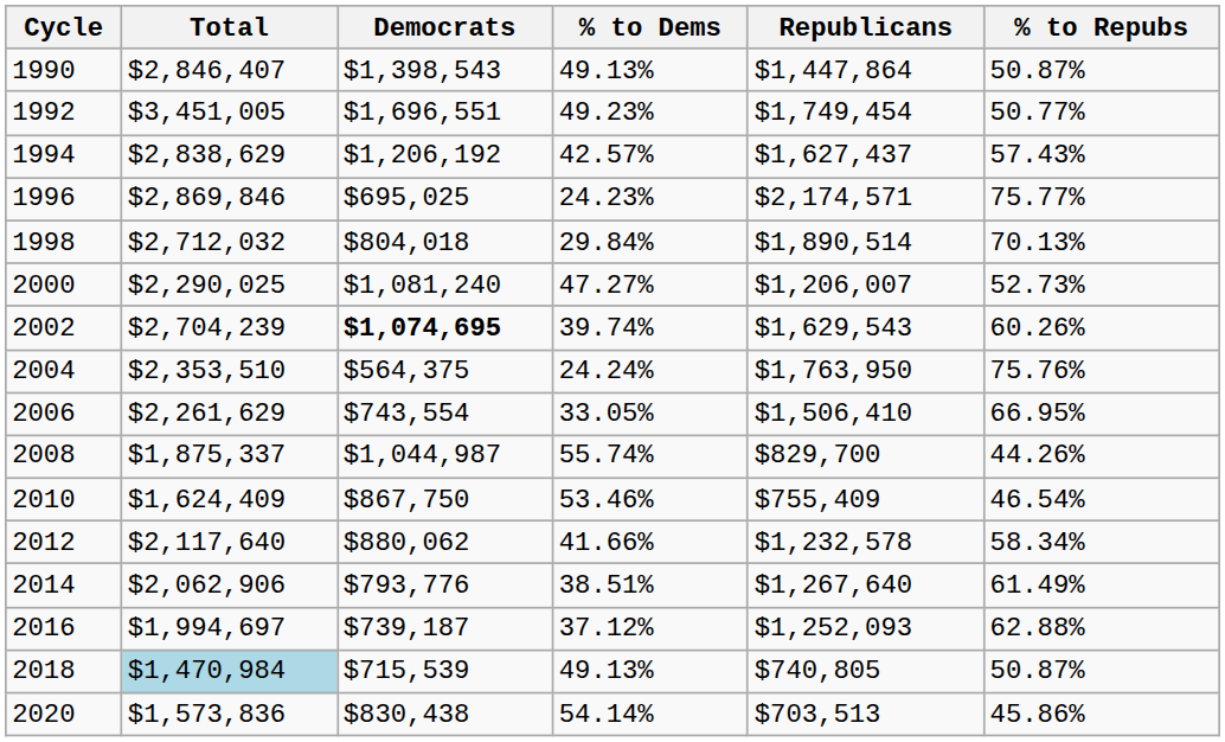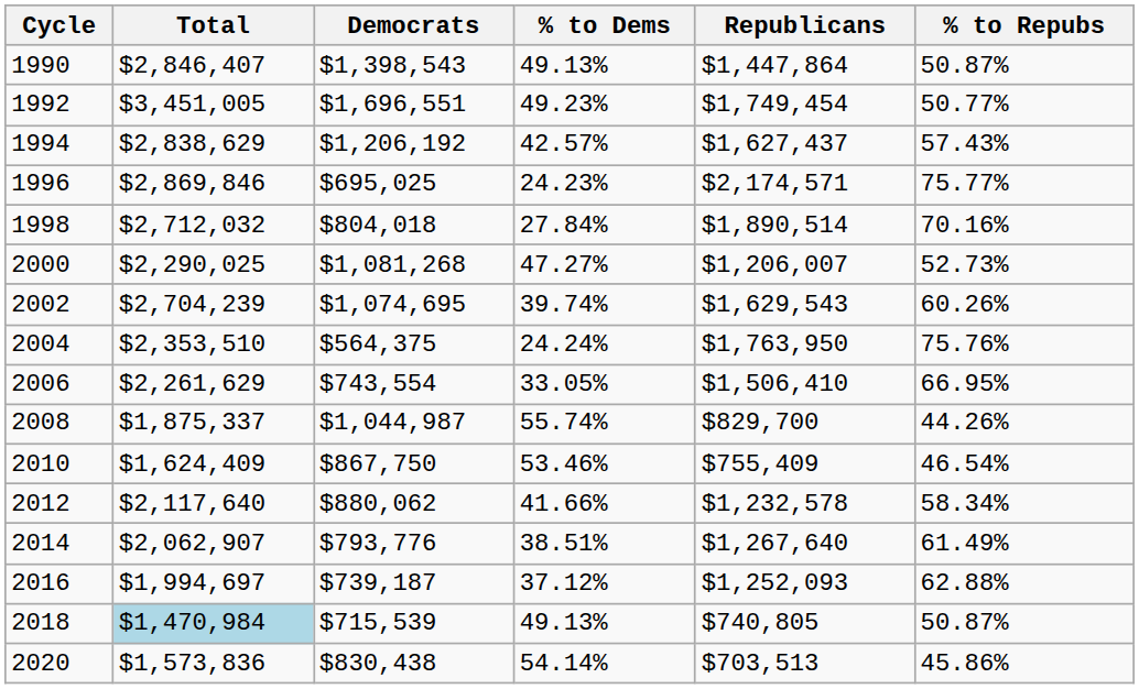1998 | % to Dems: 29.84% -> 27.84%
1998 | % to Repubs: 70.13% -> 70.16%
2000 | Democrats: $1,081,240 -> $1,081,268
2002 | Democrats: bold -> normal
2014 | Total: $2,062,906 -> $2,062,907
